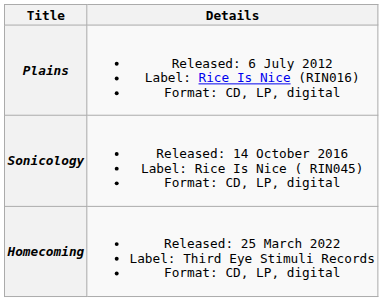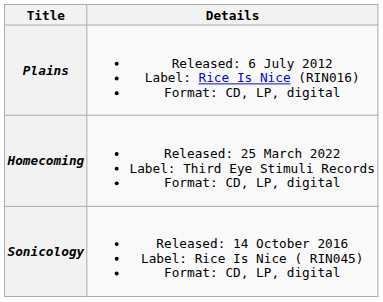rows swapped: Sonicology <-> Homecoming
